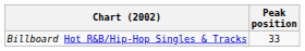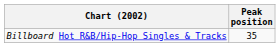Billboard Hot R&B/Hip-Hop Singles & Tracks | Peak position: 33 -> 35
